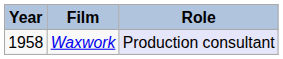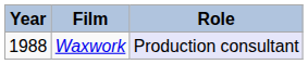Waxwork | Year: 1958 -> 1988
